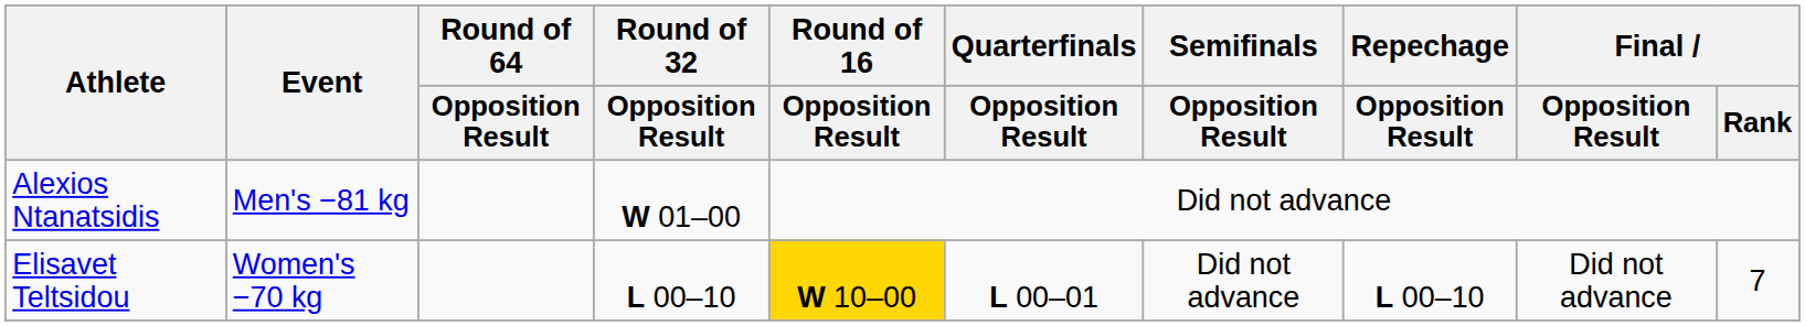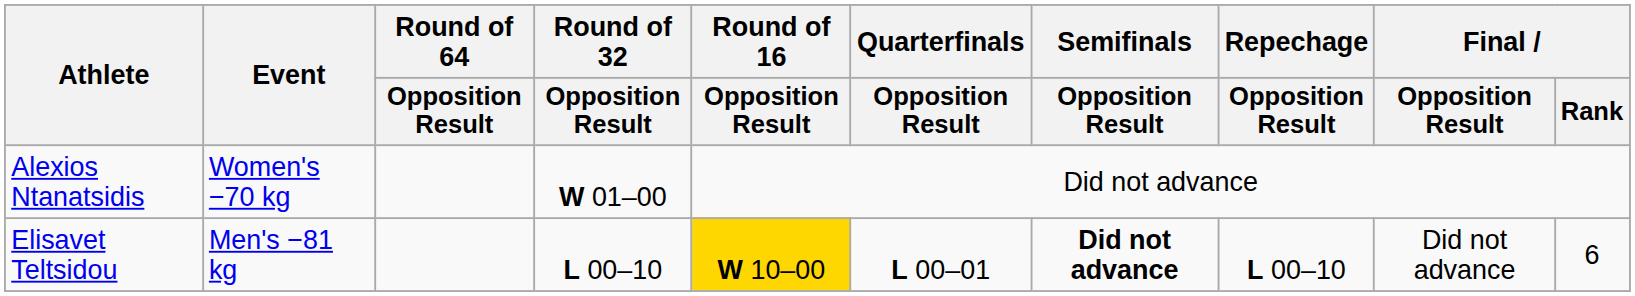Alexios Ntanatsidis | Event: Men's −81 kg -> Women's −70 kg
Elisavet Teltsidou | Event: Women's −70 kg -> Men's −81 kg
Elisavet Teltsidou | Semifinals / Opposition Result: normal -> bold
Elisavet Teltsidou | Final / Rank: 7 -> 6
